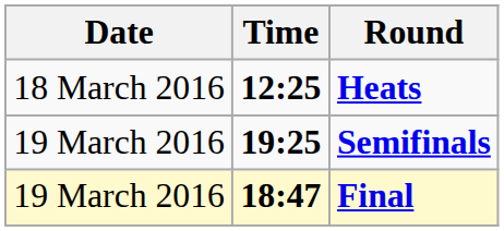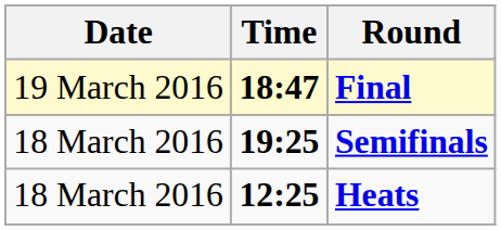rows swapped: Heats <-> Final
Semifinals | Date: 19 March 2016 -> 18 March 2016
